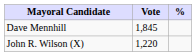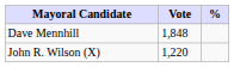Dave Mennhill | Vote: 1,845 -> 1,848
